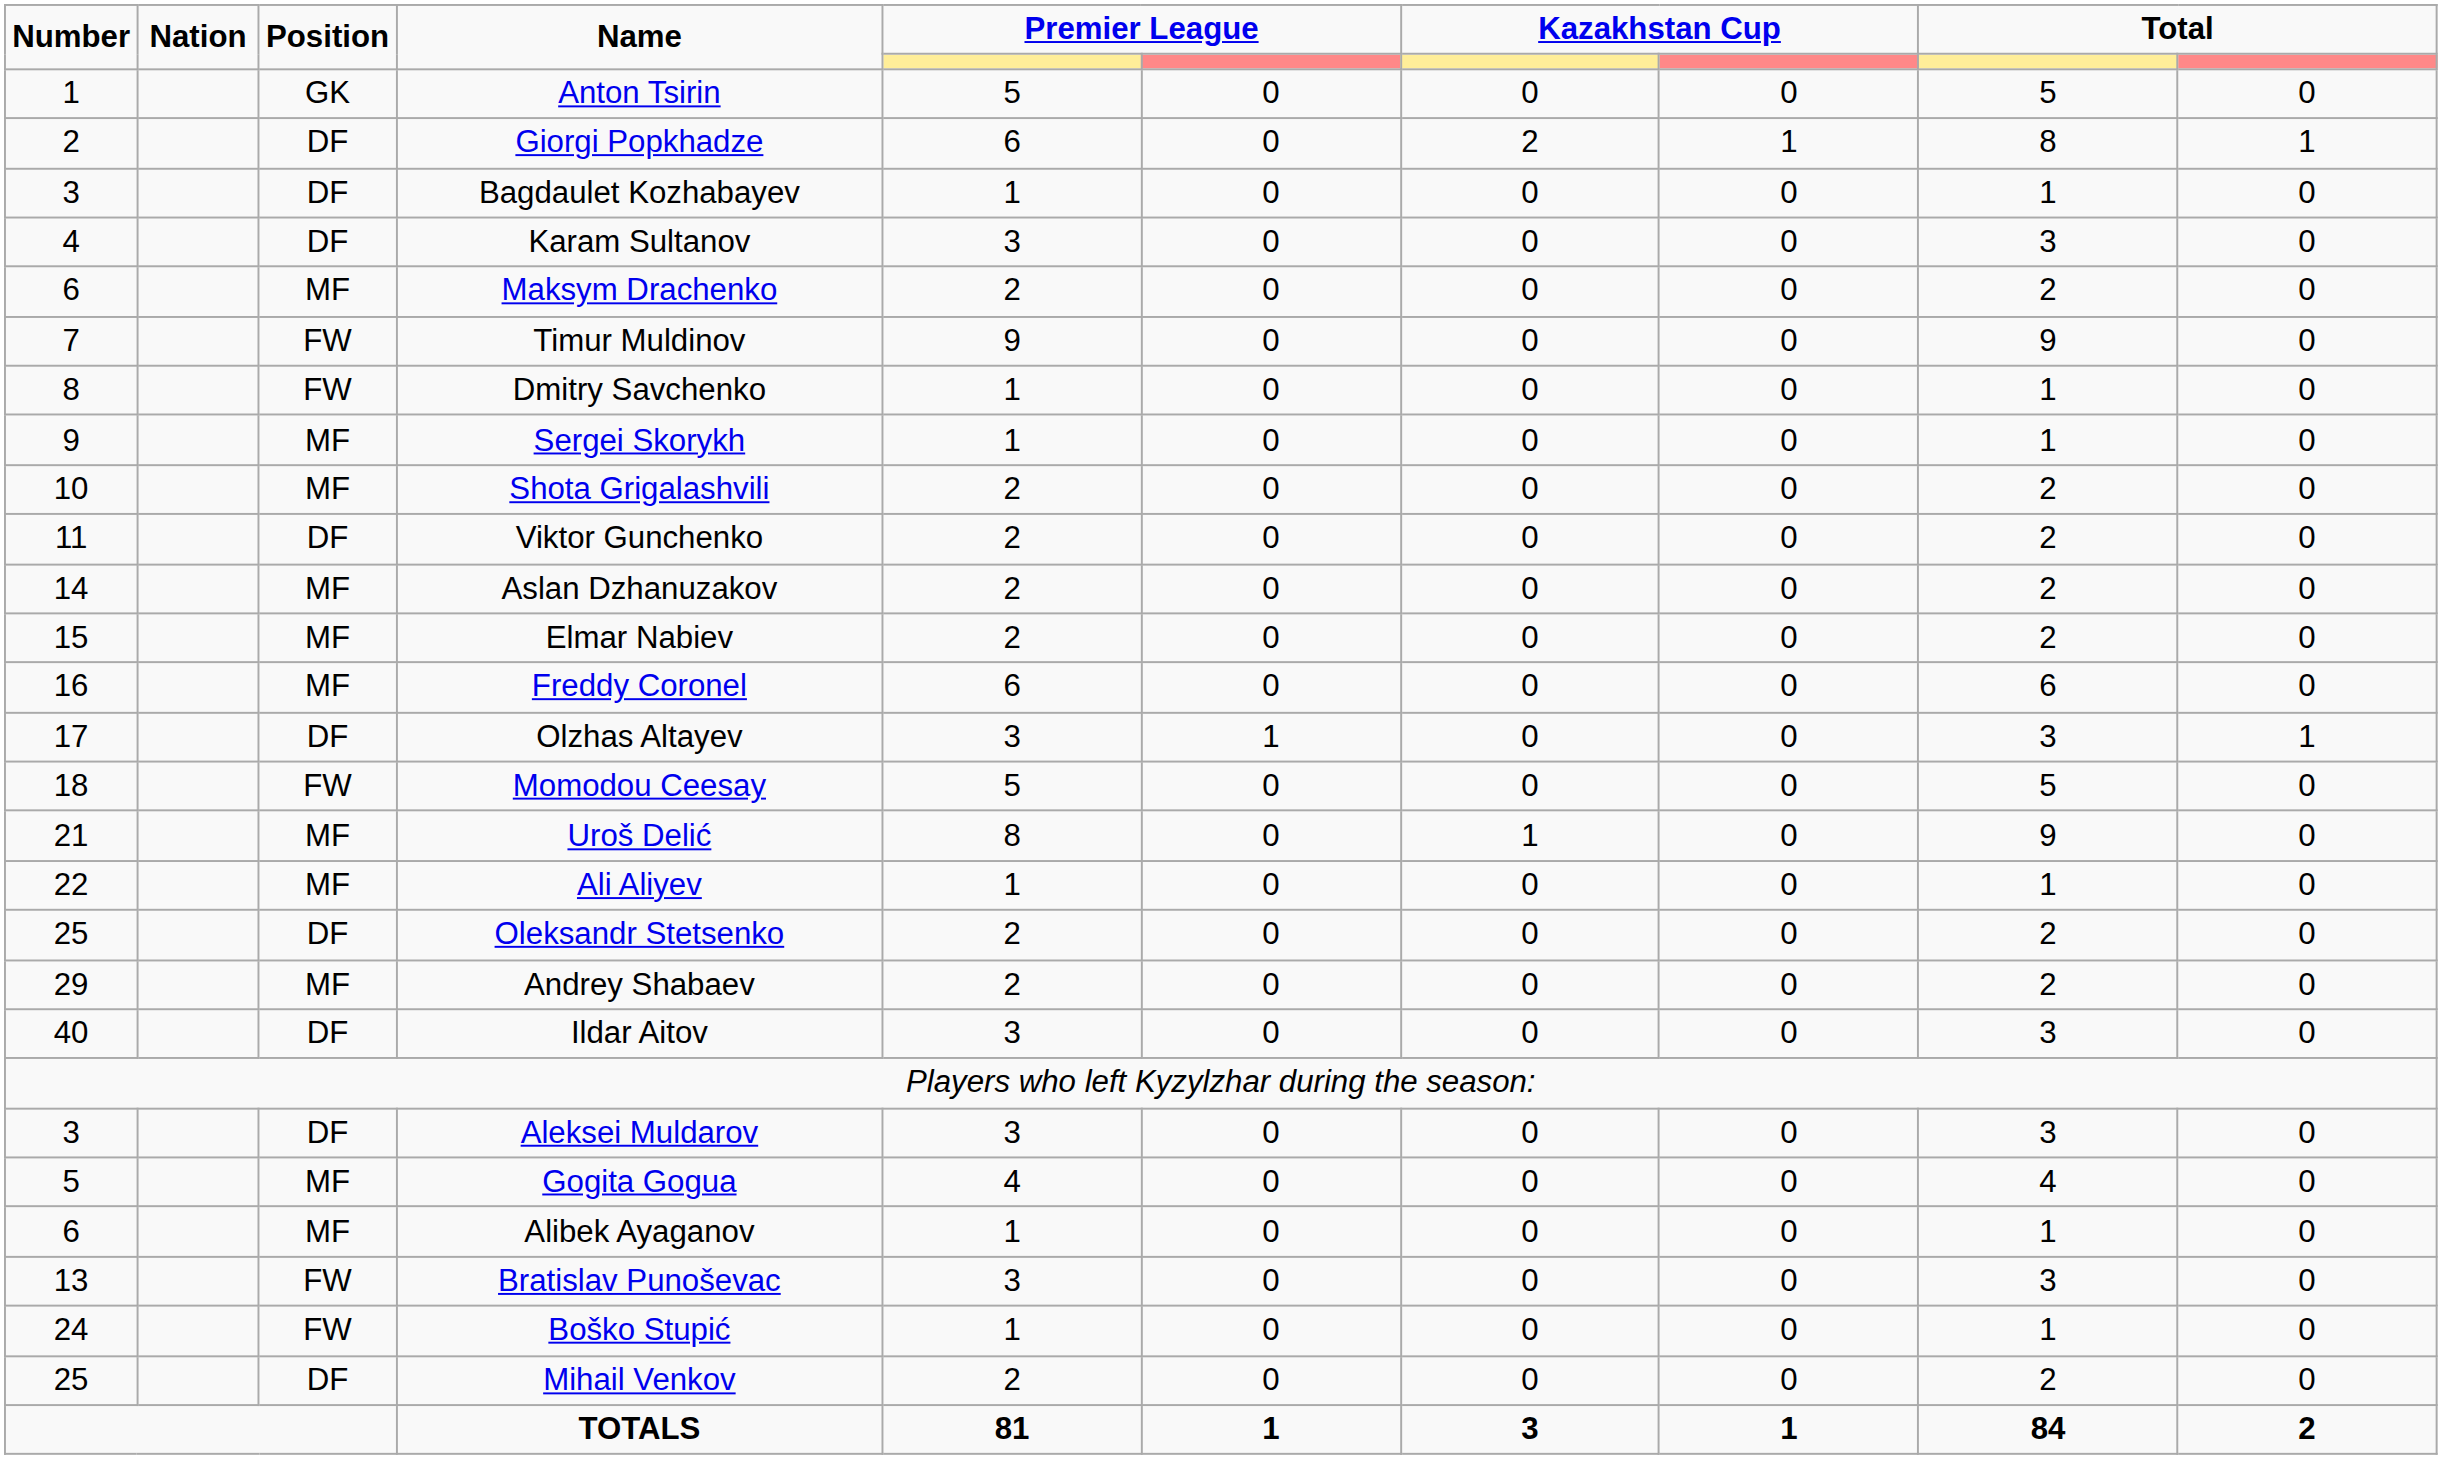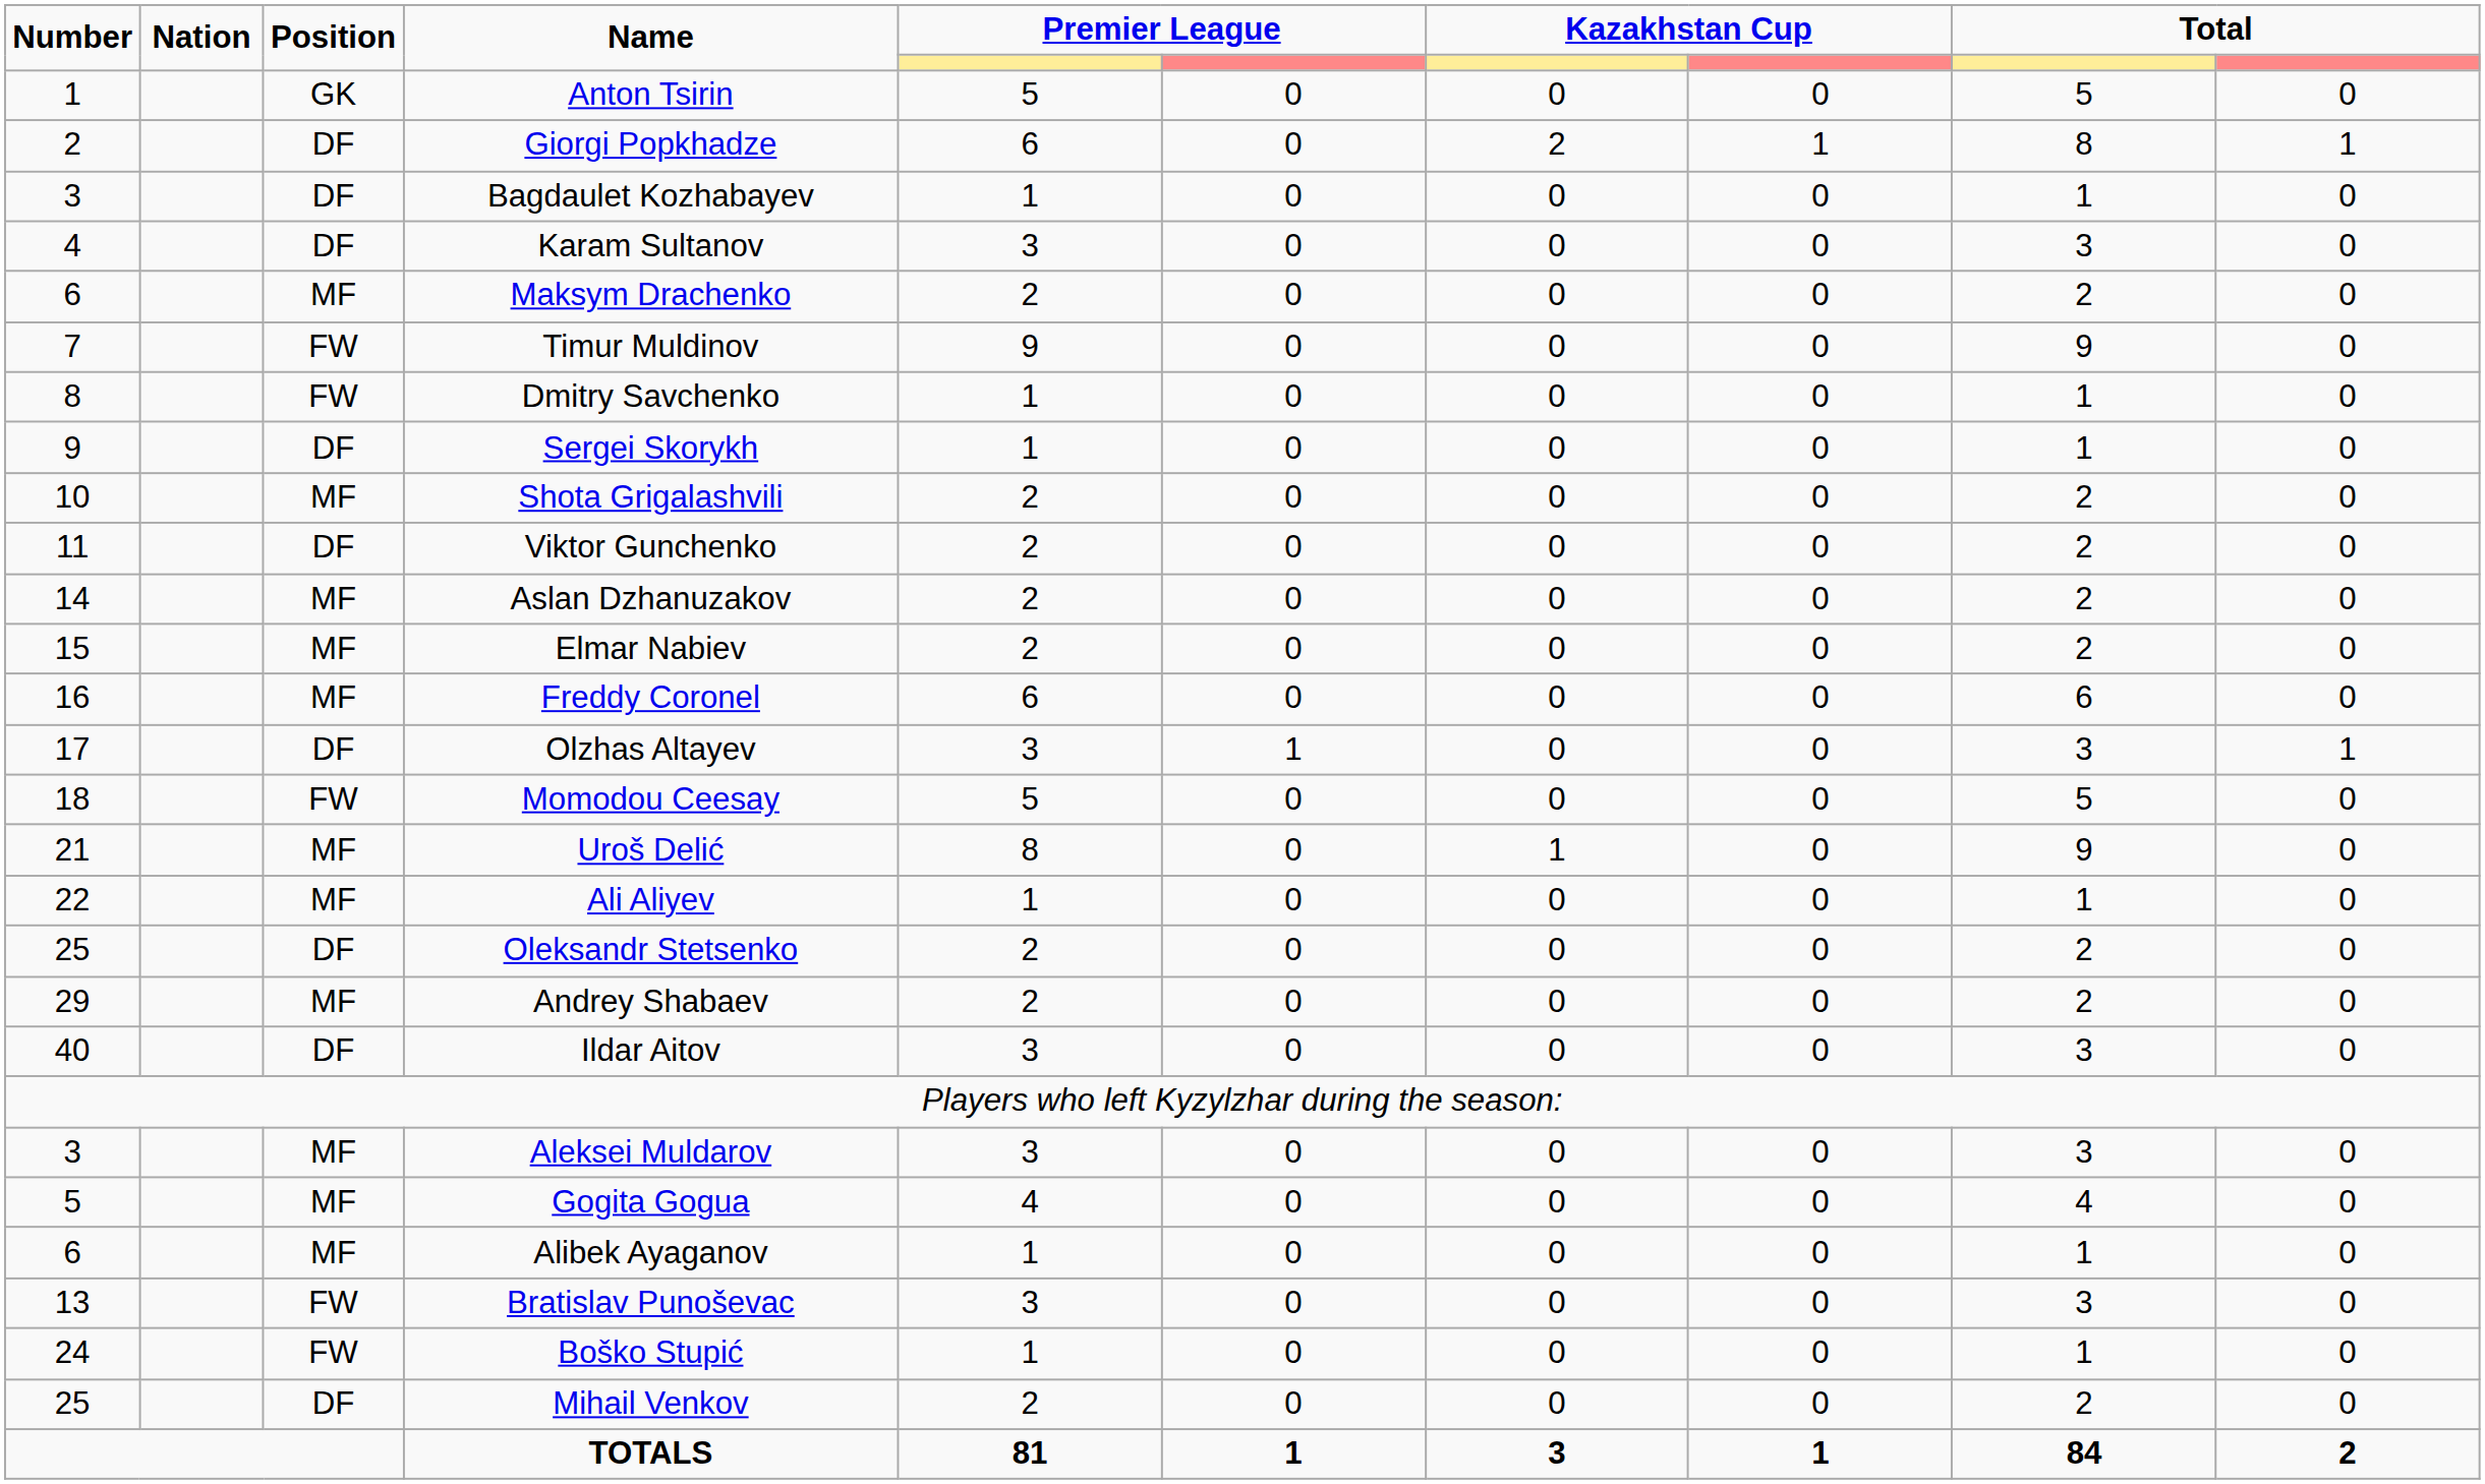Sergei Skorykh | Position: MF -> DF
Aleksei Muldarov | Position: DF -> MF
